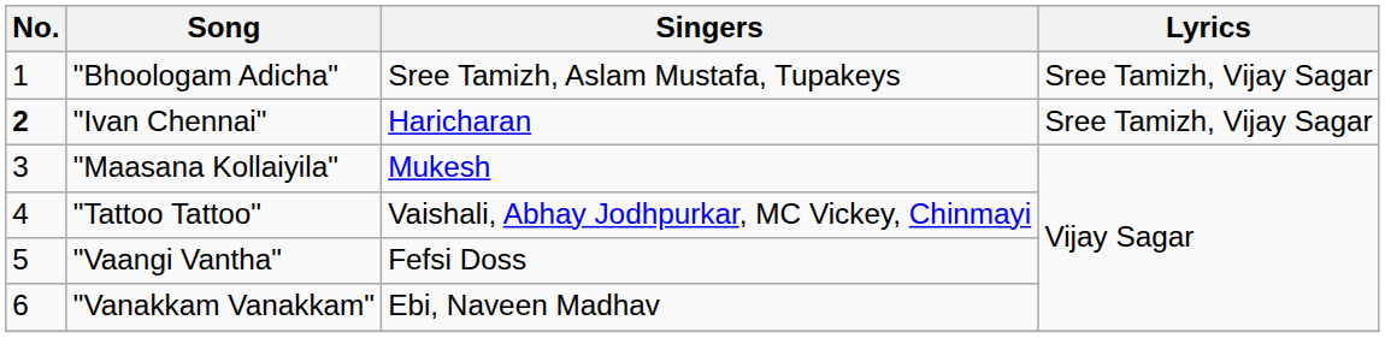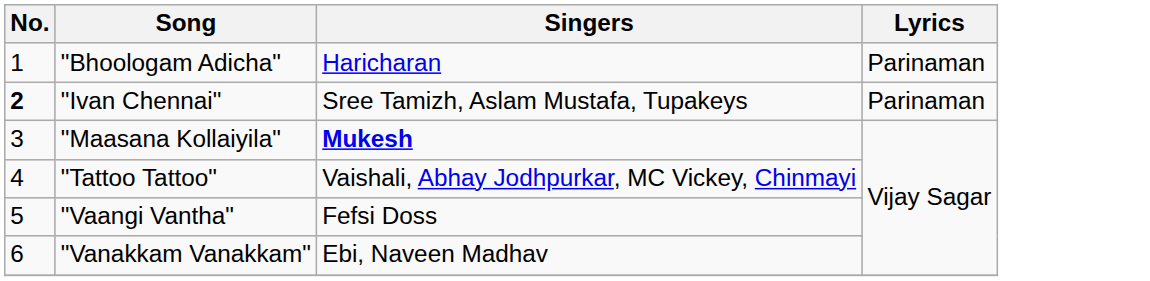"Bhoologam Adicha" | Singers: Sree Tamizh, Aslam Mustafa, Tupakeys -> Haricharan
"Bhoologam Adicha" | Lyrics: Sree Tamizh, Vijay Sagar -> Parinaman
"Ivan Chennai" | Singers: Haricharan -> Sree Tamizh, Aslam Mustafa, Tupakeys
"Ivan Chennai" | Lyrics: Sree Tamizh, Vijay Sagar -> Parinaman
"Maasana Kollaiyila" | Singers: normal -> bold
